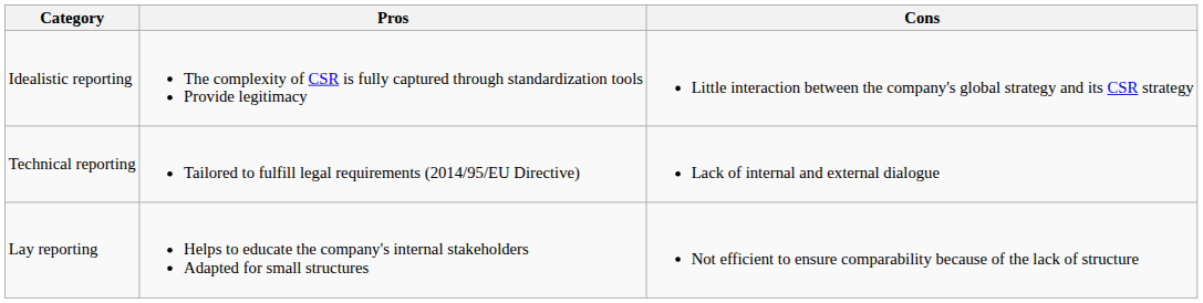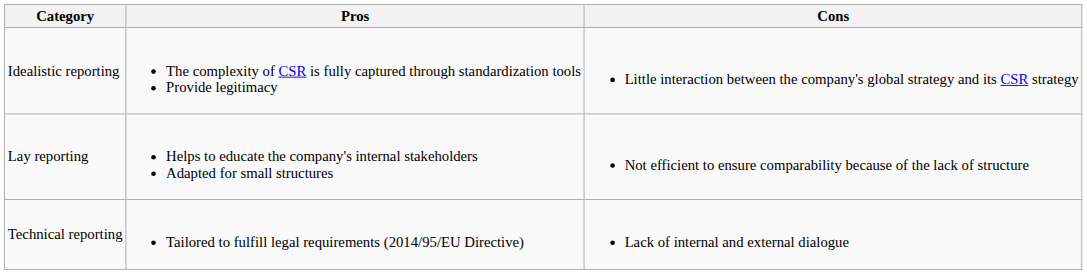rows swapped: Lay reporting <-> Technical reporting
